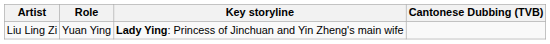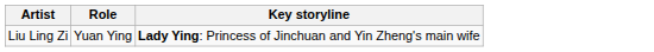- column: Cantonese Dubbing (TVB)
